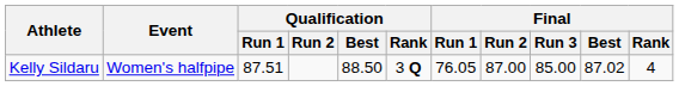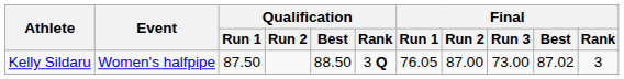Kelly Sildaru | Qualification / Run 1: 87.51 -> 87.50
Kelly Sildaru | Final / Run 3: 85.00 -> 73.00
Kelly Sildaru | Final / Rank: 4 -> 3
